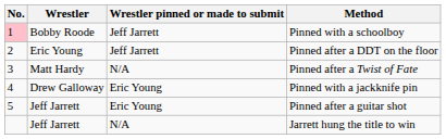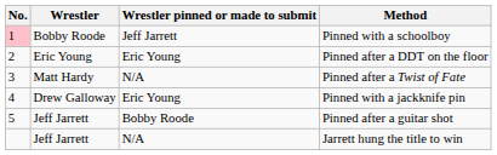Pinned after a DDT on the floor | Wrestler pinned or made to submit: Jeff Jarrett -> Eric Young
Pinned after a guitar shot | Wrestler pinned or made to submit: Eric Young -> Bobby Roode
